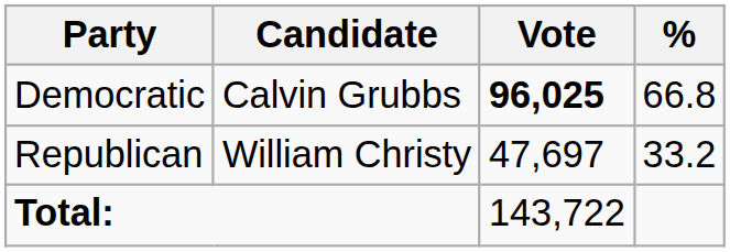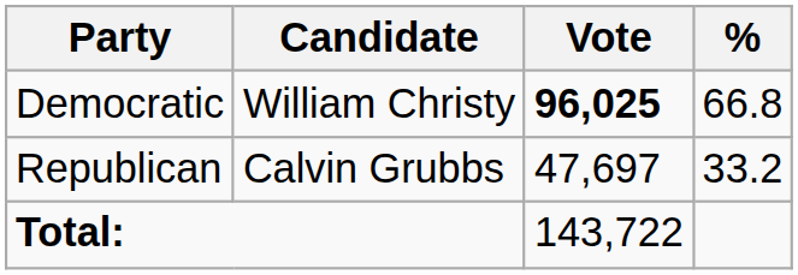Democratic | Candidate: Calvin Grubbs -> William Christy
Republican | Candidate: William Christy -> Calvin Grubbs
